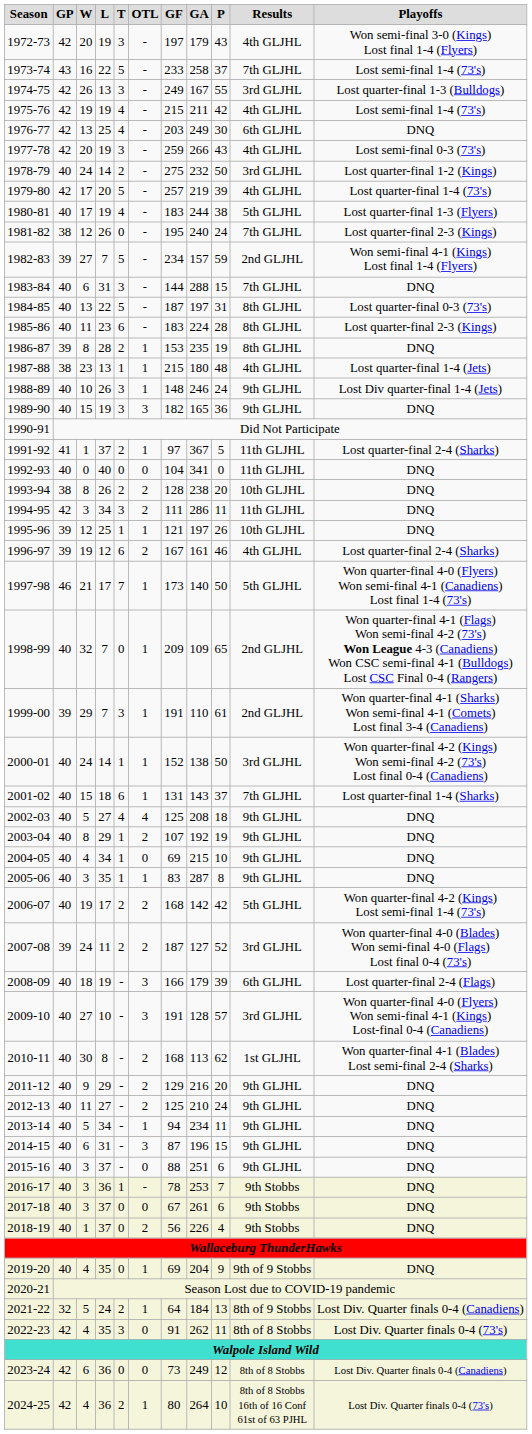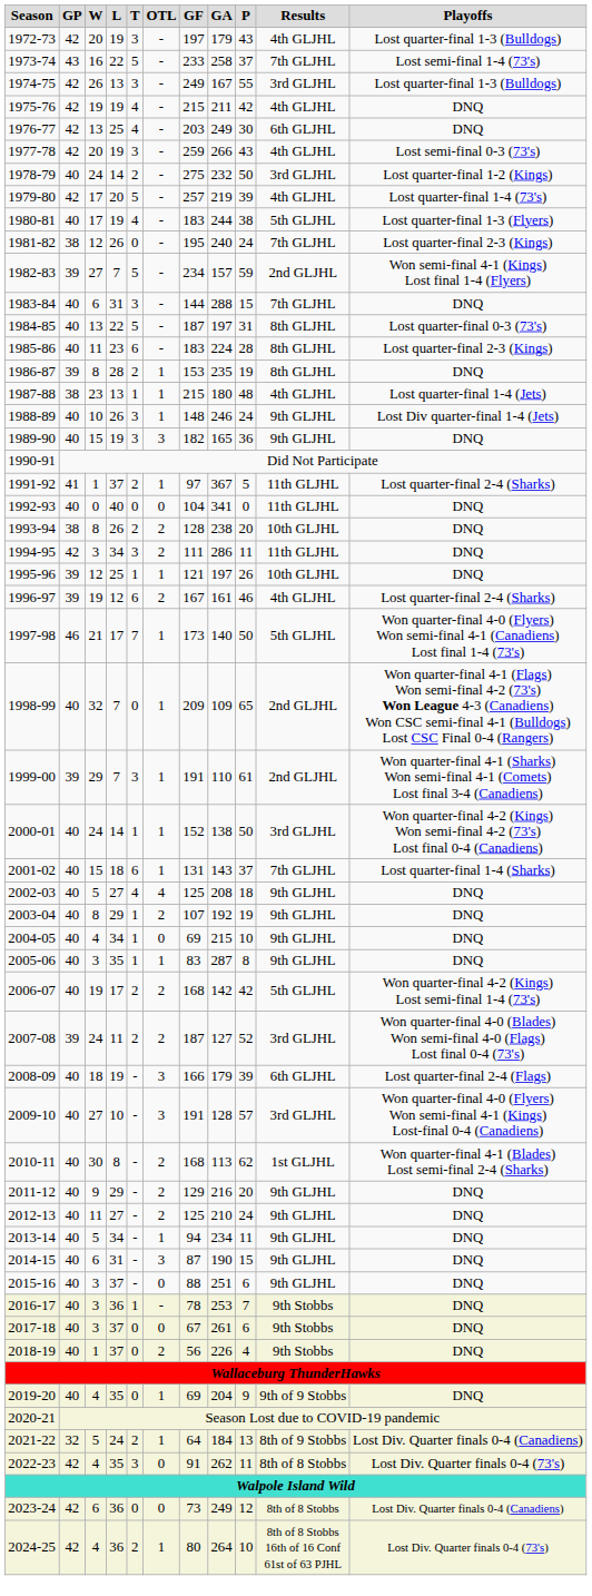1972-73 | Playoffs: Won semi-final 3-0 (Kings) Lost final 1-4 (Flyers) -> Lost quarter-final 1-3 (Bulldogs)
1975-76 | Playoffs: Lost semi-final 1-4 (73's) -> DNQ
2014-15 | GA: 196 -> 190
